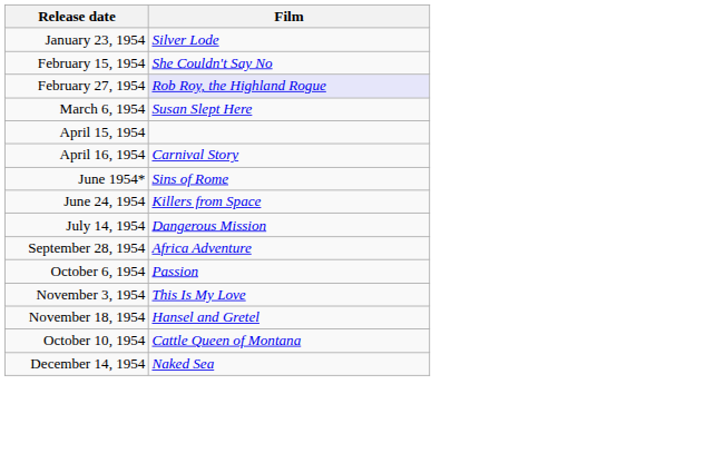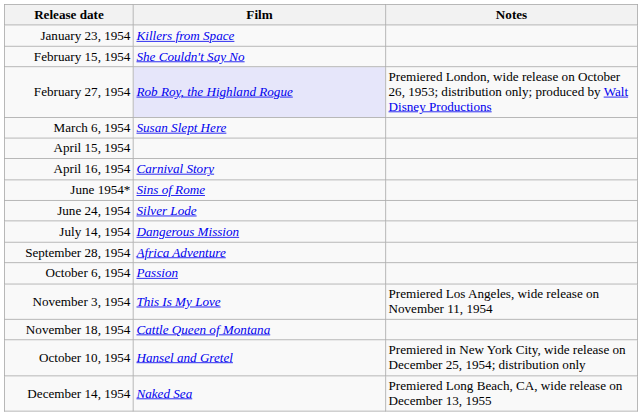+ column: Notes | Premiered London, wide release on October 26, 1953; distribution only; produced by Walt Disney Productions | Premiered Los Angeles, wide release on November 11, 1954 | Premiered in New York City, wide release on December 25, 1954; distribution only | Premiered Long Beach, CA, wide release on December 13, 1955
January 23, 1954 | Film: Silver Lode -> Killers from Space
June 24, 1954 | Film: Killers from Space -> Silver Lode
November 18, 1954 | Film: Hansel and Gretel -> Cattle Queen of Montana
October 10, 1954 | Film: Cattle Queen of Montana -> Hansel and Gretel
